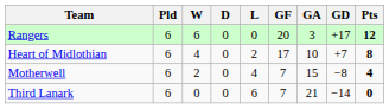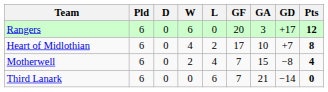columns swapped: W <-> D
